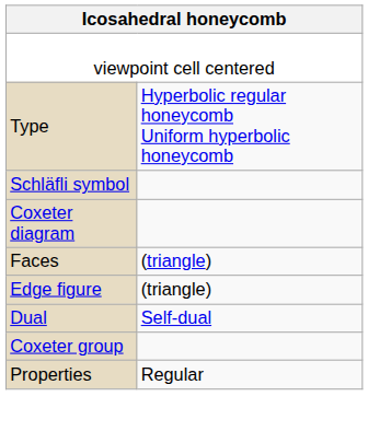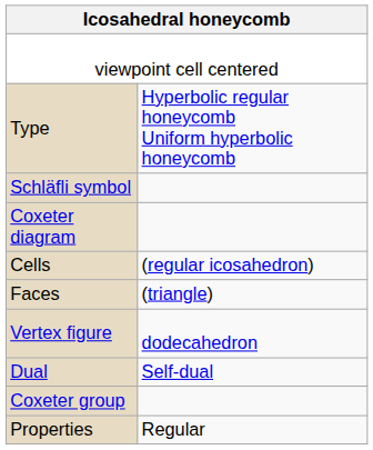+ row: Cells | (regular icosahedron)
- row: Edge figure | (triangle)
+ row: Vertex figure | dodecahedron
